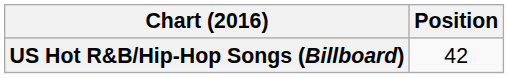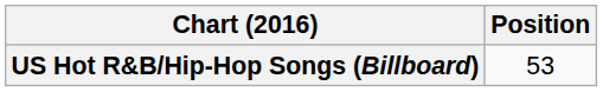US Hot R&B/Hip-Hop Songs (Billboard) | Position: 42 -> 53
